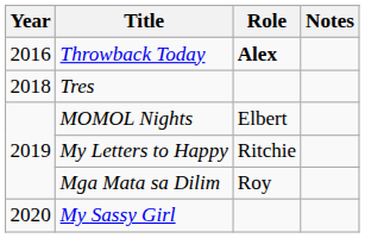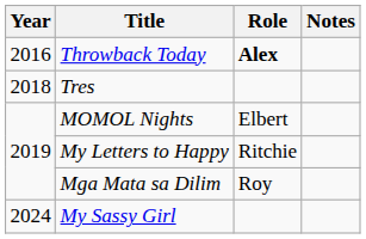My Sassy Girl | Year: 2020 -> 2024
